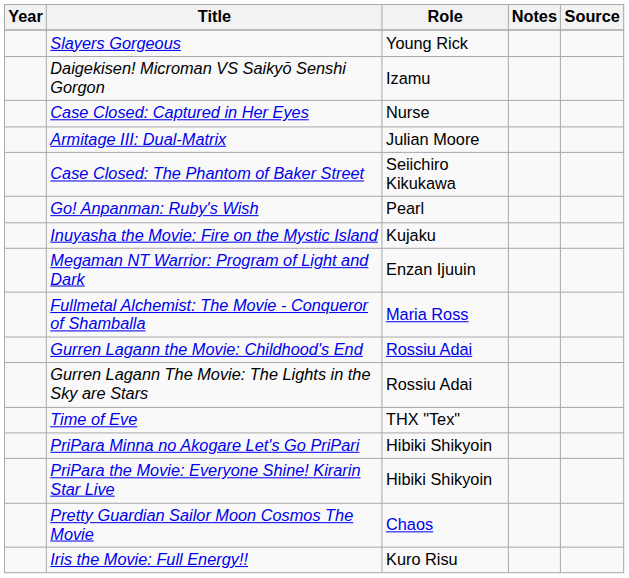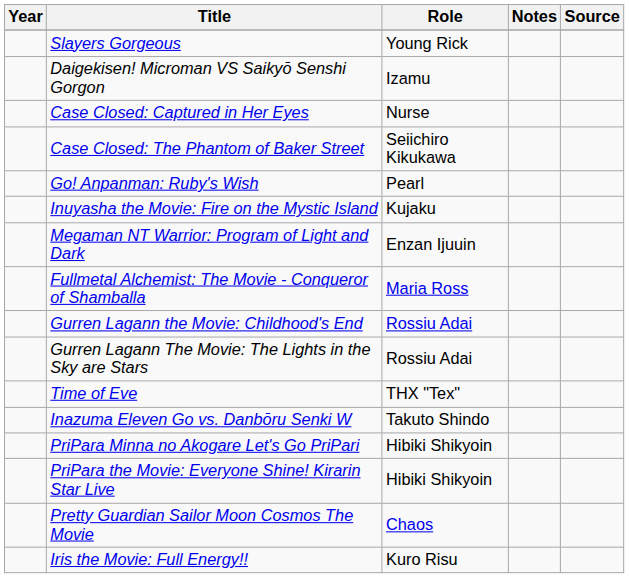- row: Armitage III: Dual-Matrix | Julian Moore
+ row: Inazuma Eleven Go vs. Danbōru Senki W | Takuto Shindo
